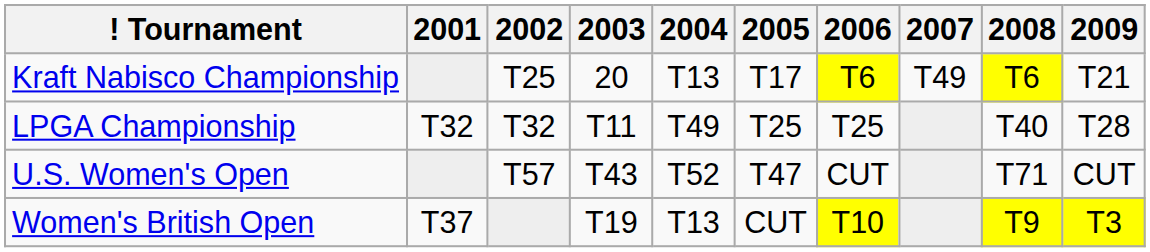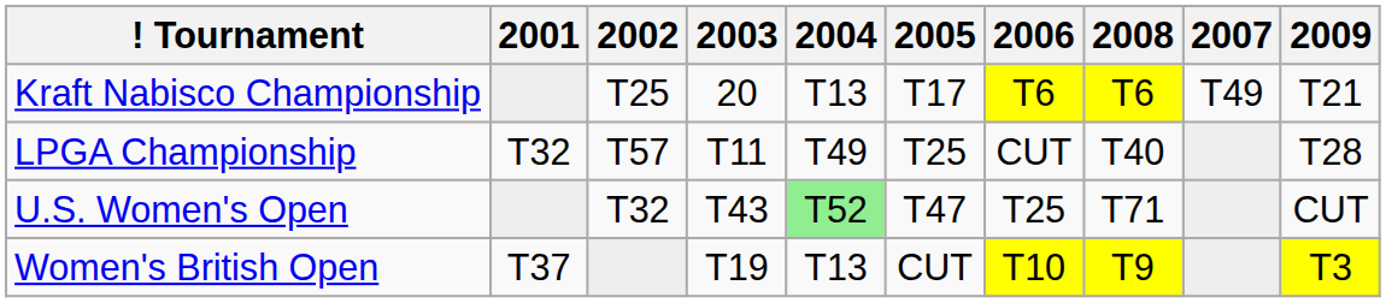columns swapped: 2007 <-> 2008
LPGA Championship | 2002: T32 -> T57
LPGA Championship | 2006: T25 -> CUT
U.S. Women's Open | 2002: T57 -> T32
U.S. Women's Open | 2004: no background -> lightgreen background
U.S. Women's Open | 2006: CUT -> T25
